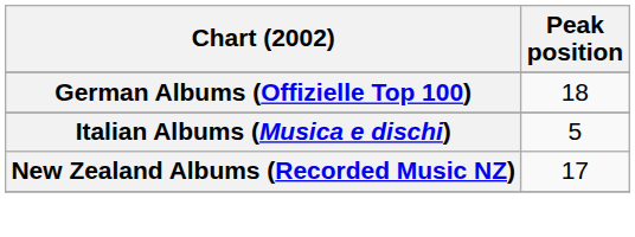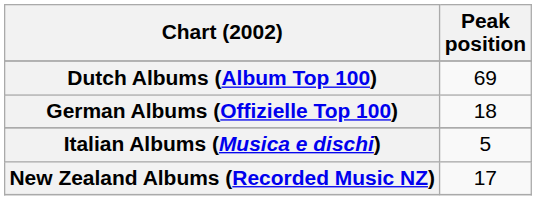+ row: Dutch Albums (Album Top 100) | 69
